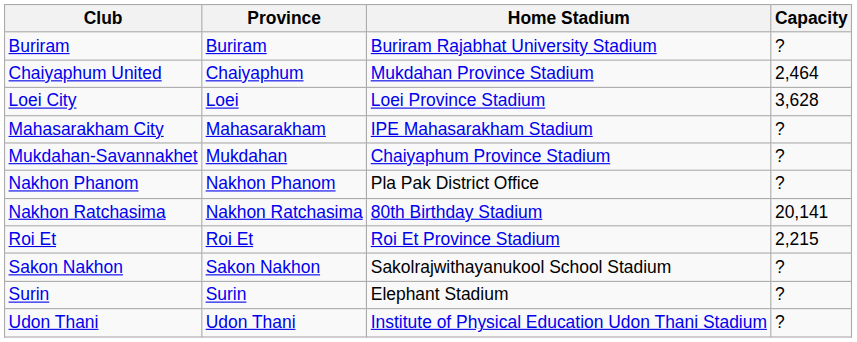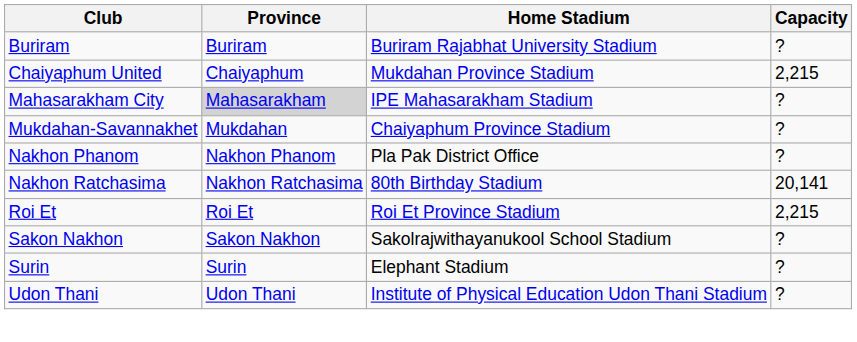Chaiyaphum United | Capacity: 2,464 -> 2,215
- row: Loei City | Loei | Loei Province Stadium | 3,628
Mahasarakham City | Province: no background -> lightgrey background
